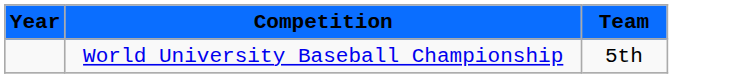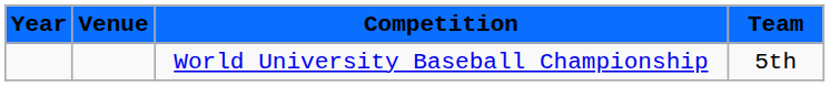+ column: Venue
